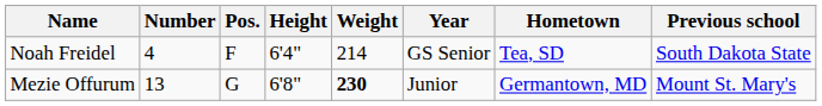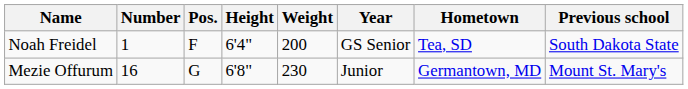Noah Freidel | Number: 4 -> 1
Noah Freidel | Weight: 214 -> 200
Mezie Offurum | Number: 13 -> 16
Mezie Offurum | Weight: bold -> normal
